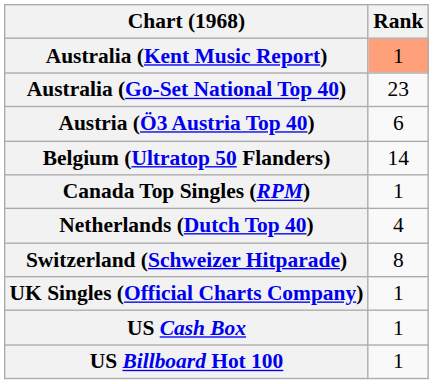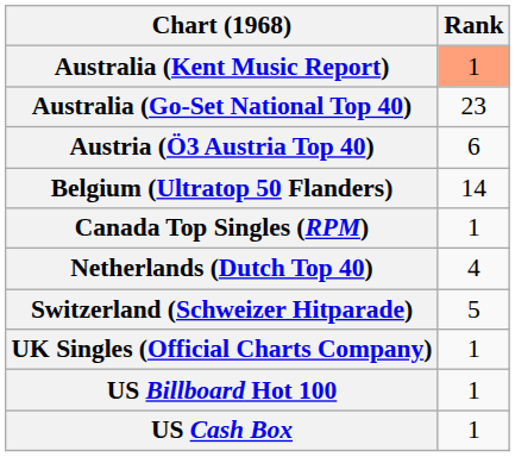Switzerland (Schweizer Hitparade) | Rank: 8 -> 5
rows swapped: US Billboard Hot 100 <-> US Cash Box
